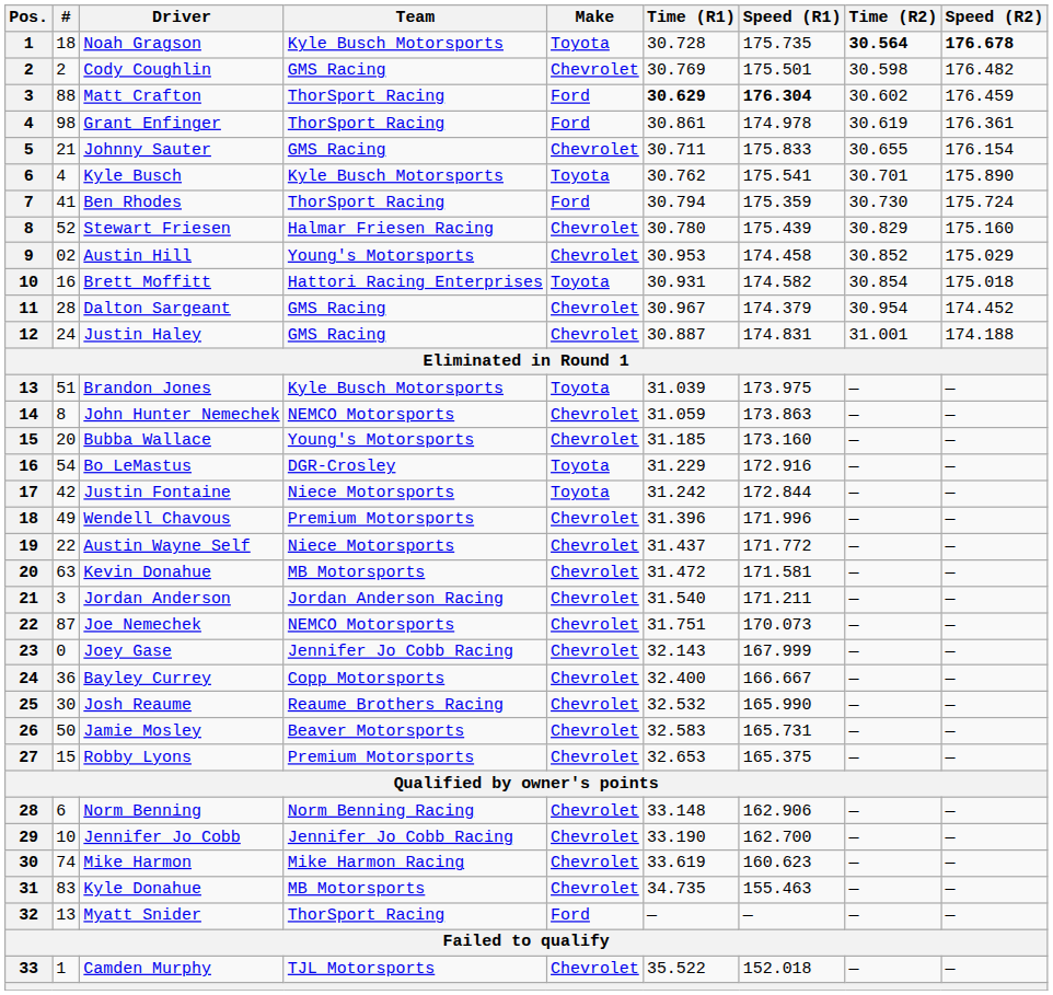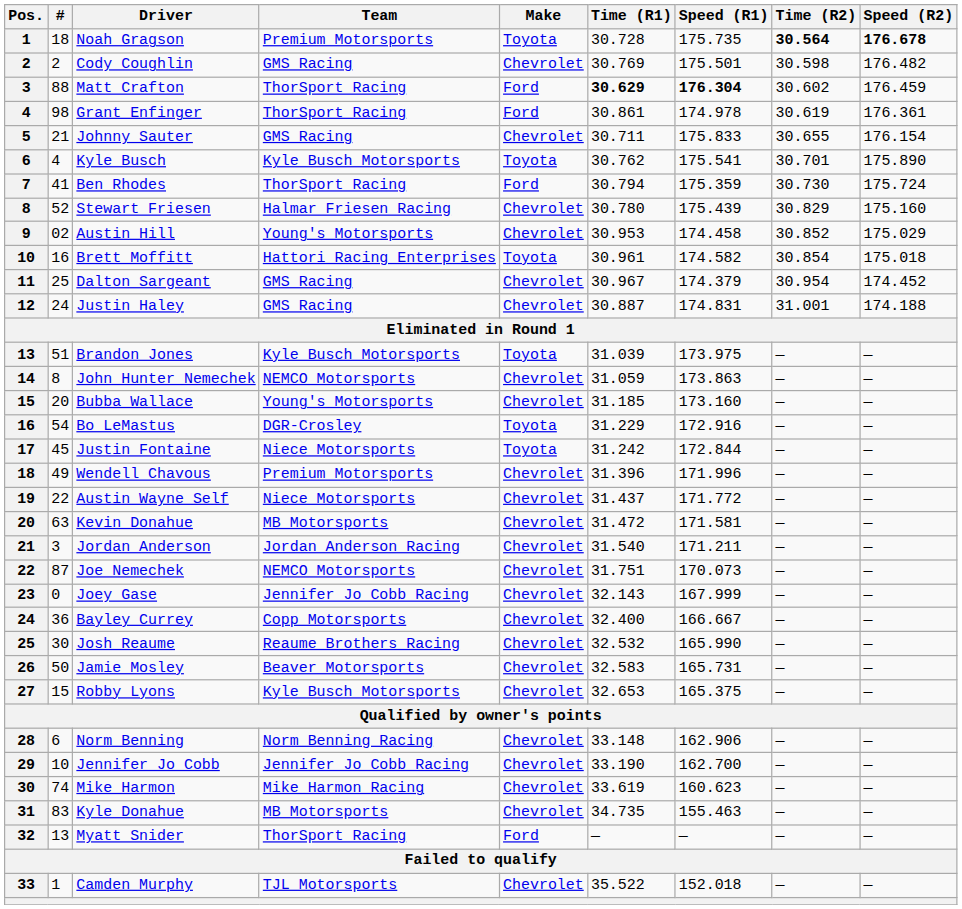Noah Gragson | Team: Kyle Busch Motorsports -> Premium Motorsports
Brett Moffitt | Time (R1): 30.931 -> 30.961
Dalton Sargeant | #: 28 -> 25
Justin Fontaine | #: 42 -> 45
Robby Lyons | Team: Premium Motorsports -> Kyle Busch Motorsports
